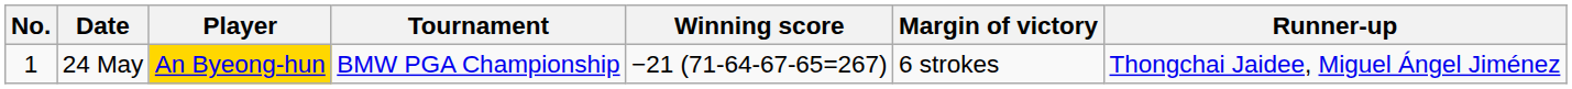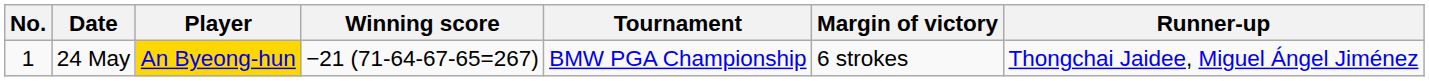columns swapped: Tournament <-> Winning score
